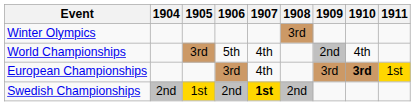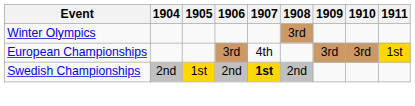- row: World Championships | 3rd | 5th | 4th | 2nd | 4th
European Championships | 1910: bold -> normal
